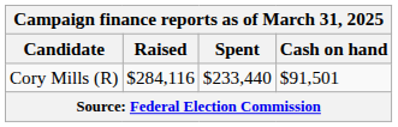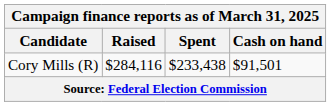Cory Mills (R) | Spent: $233,440 -> $233,438
